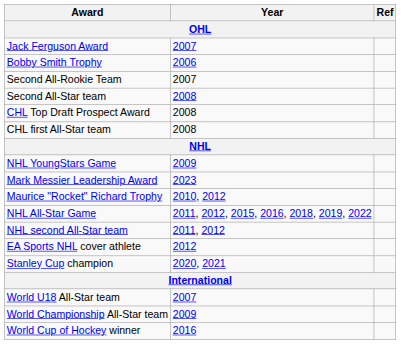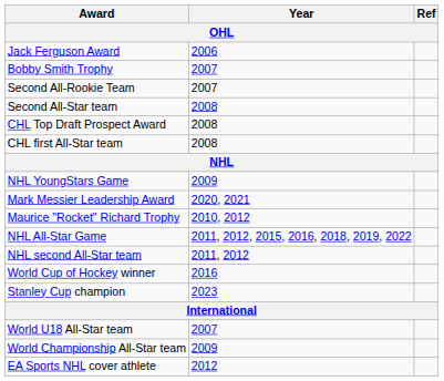Jack Ferguson Award | Year: 2007 -> 2006
Bobby Smith Trophy | Year: 2006 -> 2007
Mark Messier Leadership Award | Year: 2023 -> 2020, 2021
rows swapped: EA Sports NHL cover athlete <-> World Cup of Hockey winner
Stanley Cup champion | Year: 2020, 2021 -> 2023
